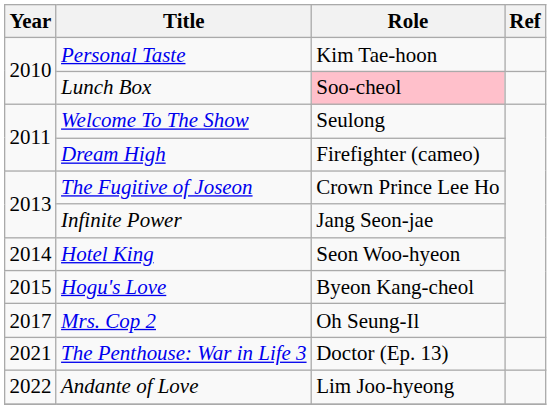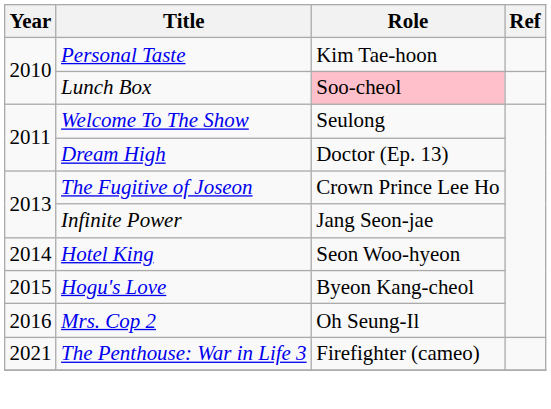Dream High | Role: Firefighter (cameo) -> Doctor (Ep. 13)
Mrs. Cop 2 | Year: 2017 -> 2016
The Penthouse: War in Life 3 | Role: Doctor (Ep. 13) -> Firefighter (cameo)
- row: 2022 | Andante of Love | Lim Joo-hyeong
